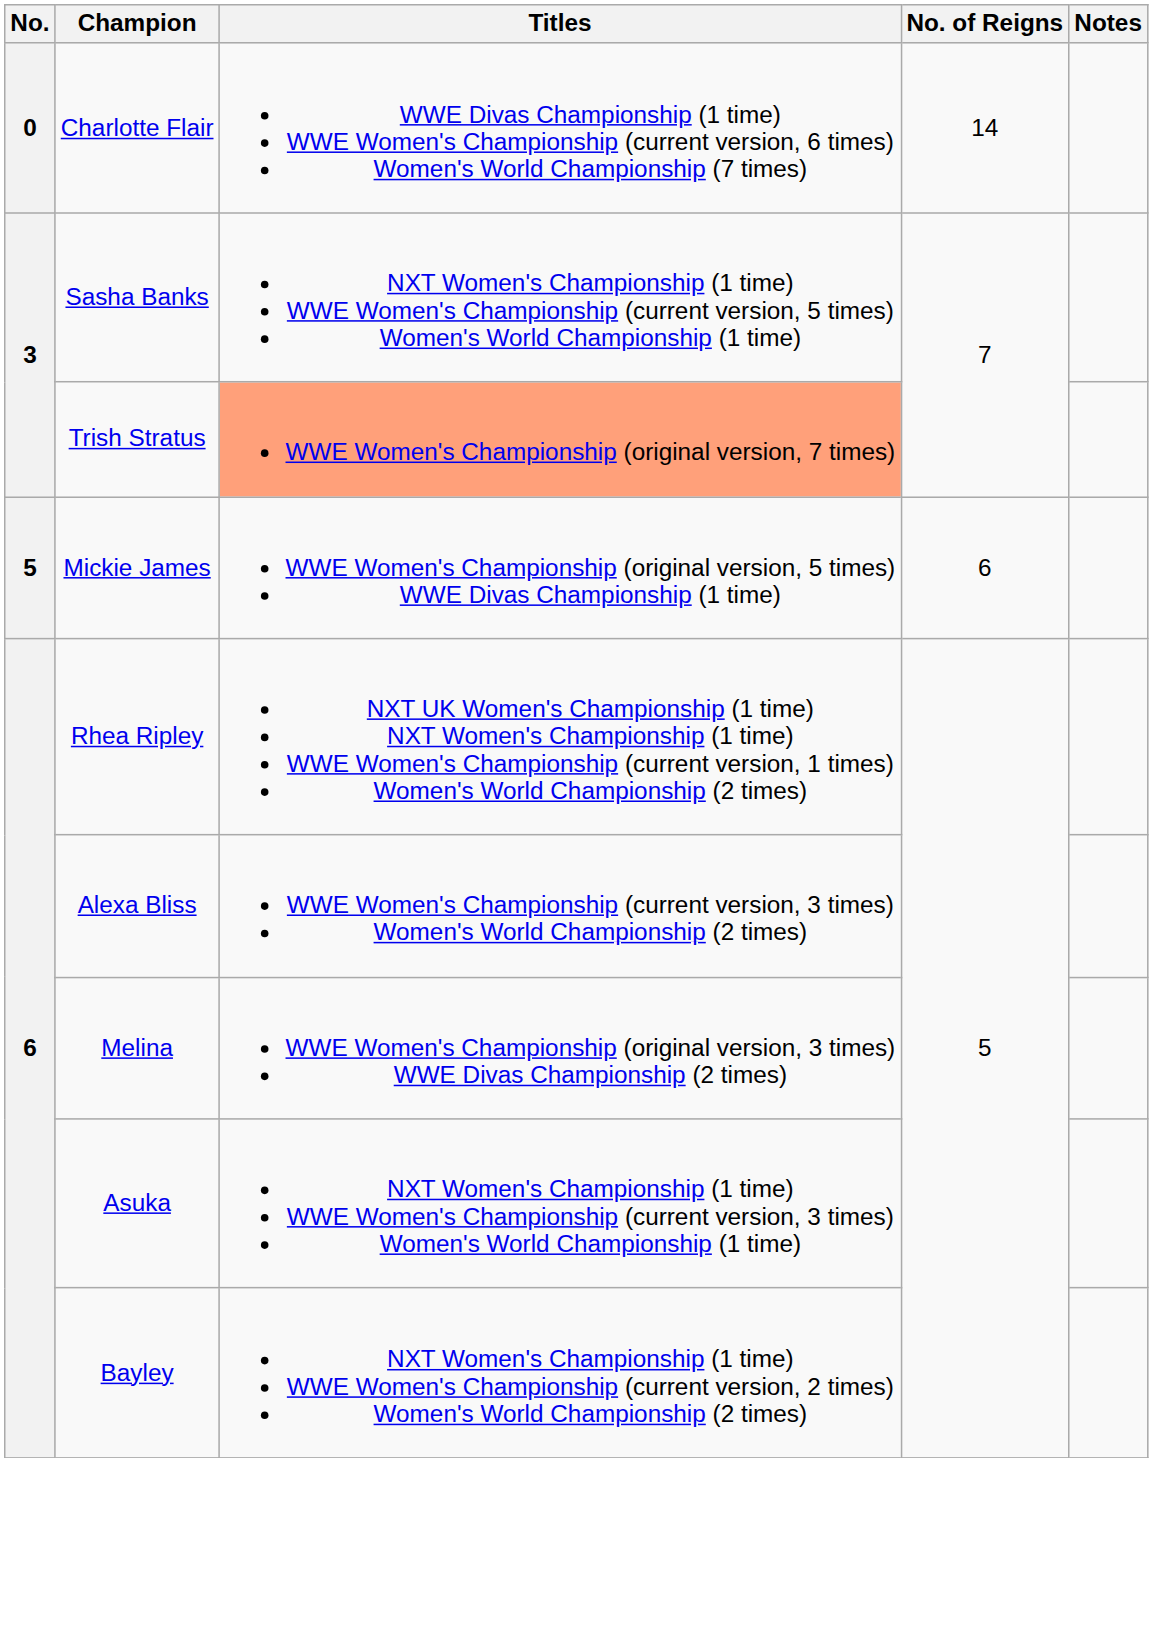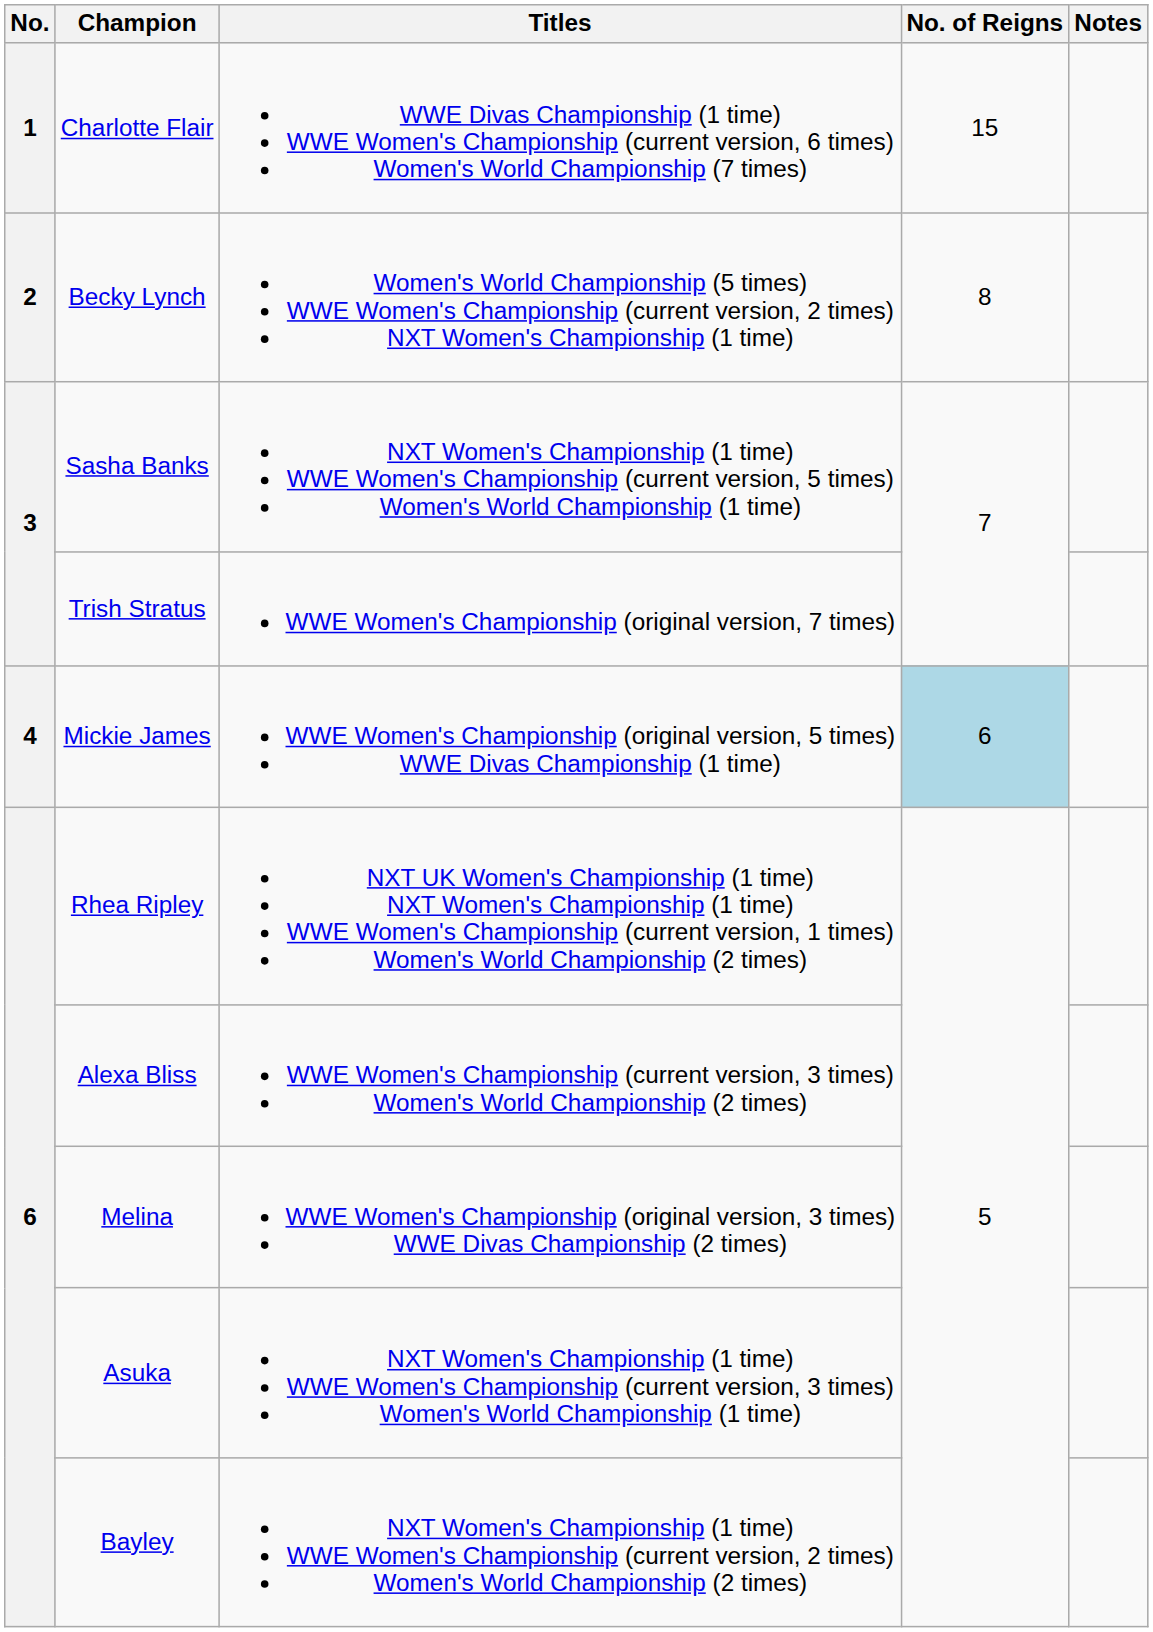Charlotte Flair | No.: 0 -> 1
Charlotte Flair | No. of Reigns: 14 -> 15
+ row: 2 | Becky Lynch | Women's World Championship (5 times) WWE Women's Championship (current version, 2 times) NXT Women's Championship (1 time) | 8
Trish Stratus | Titles: lightsalmon background -> no background
Mickie James | No.: 5 -> 4
Mickie James | No. of Reigns: no background -> lightblue background
